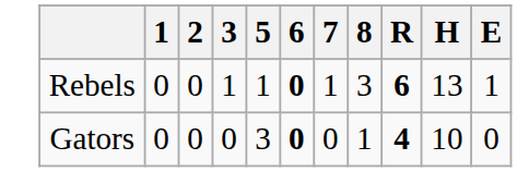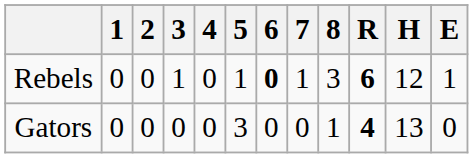+ column: 4 | 0 | 0
Rebels | H: 13 -> 12
Gators | 6: bold -> normal
Gators | H: 10 -> 13
